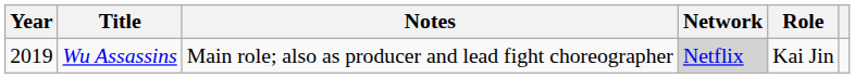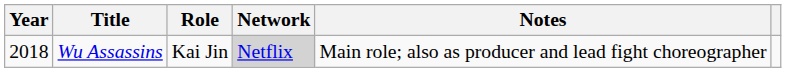columns swapped: Role <-> Notes
Wu Assassins | Year: 2019 -> 2018
